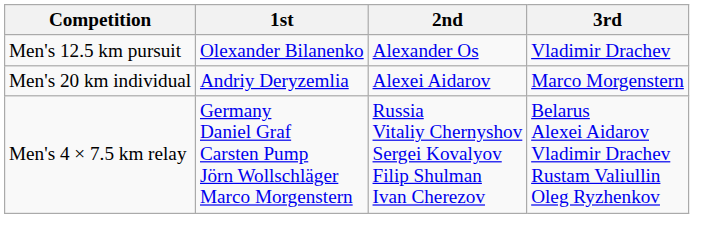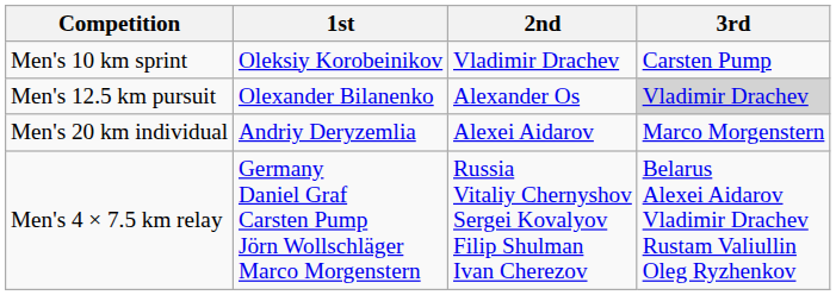+ row: Men's 10 km sprint | Oleksiy Korobeinikov | Vladimir Drachev | Carsten Pump
Men's 12.5 km pursuit | 3rd: no background -> lightgrey background
